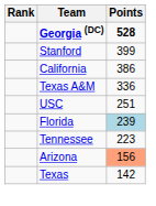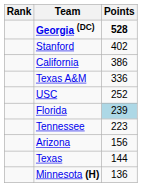Stanford | Points: 399 -> 402
USC | Points: 251 -> 252
Arizona | Points: lightsalmon background -> no background
Texas | Points: 142 -> 144
+ row: Minnesota (H) | 136
